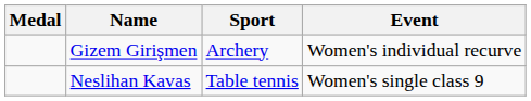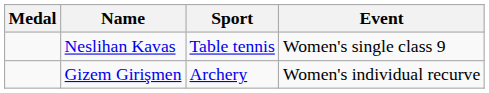rows swapped: Gizem Girişmen <-> Neslihan Kavas
